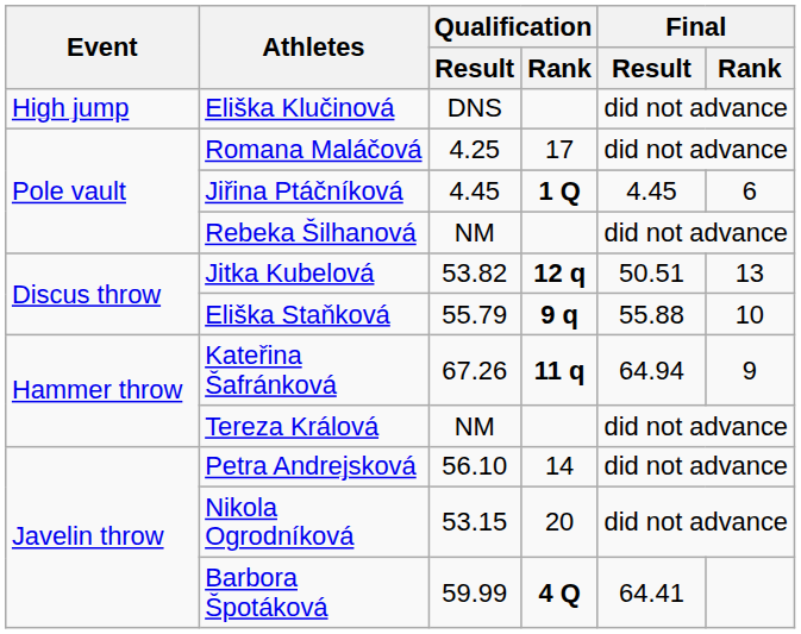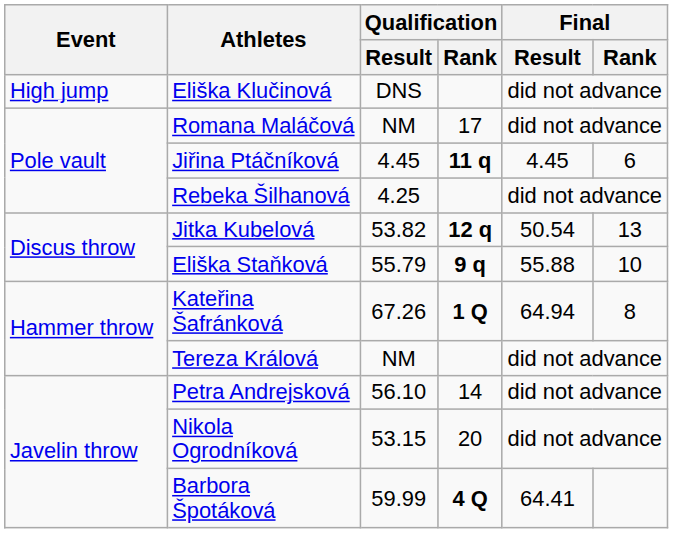Romana Maláčová | Qualification / Result: 4.25 -> NM
Jiřina Ptáčníková | Qualification / Rank: 1 Q -> 11 q
Rebeka Šilhanová | Qualification / Result: NM -> 4.25
Jitka Kubelová | Final / Result: 50.51 -> 50.54
Kateřina Šafránková | Qualification / Rank: 11 q -> 1 Q
Kateřina Šafránková | Final / Rank: 9 -> 8
